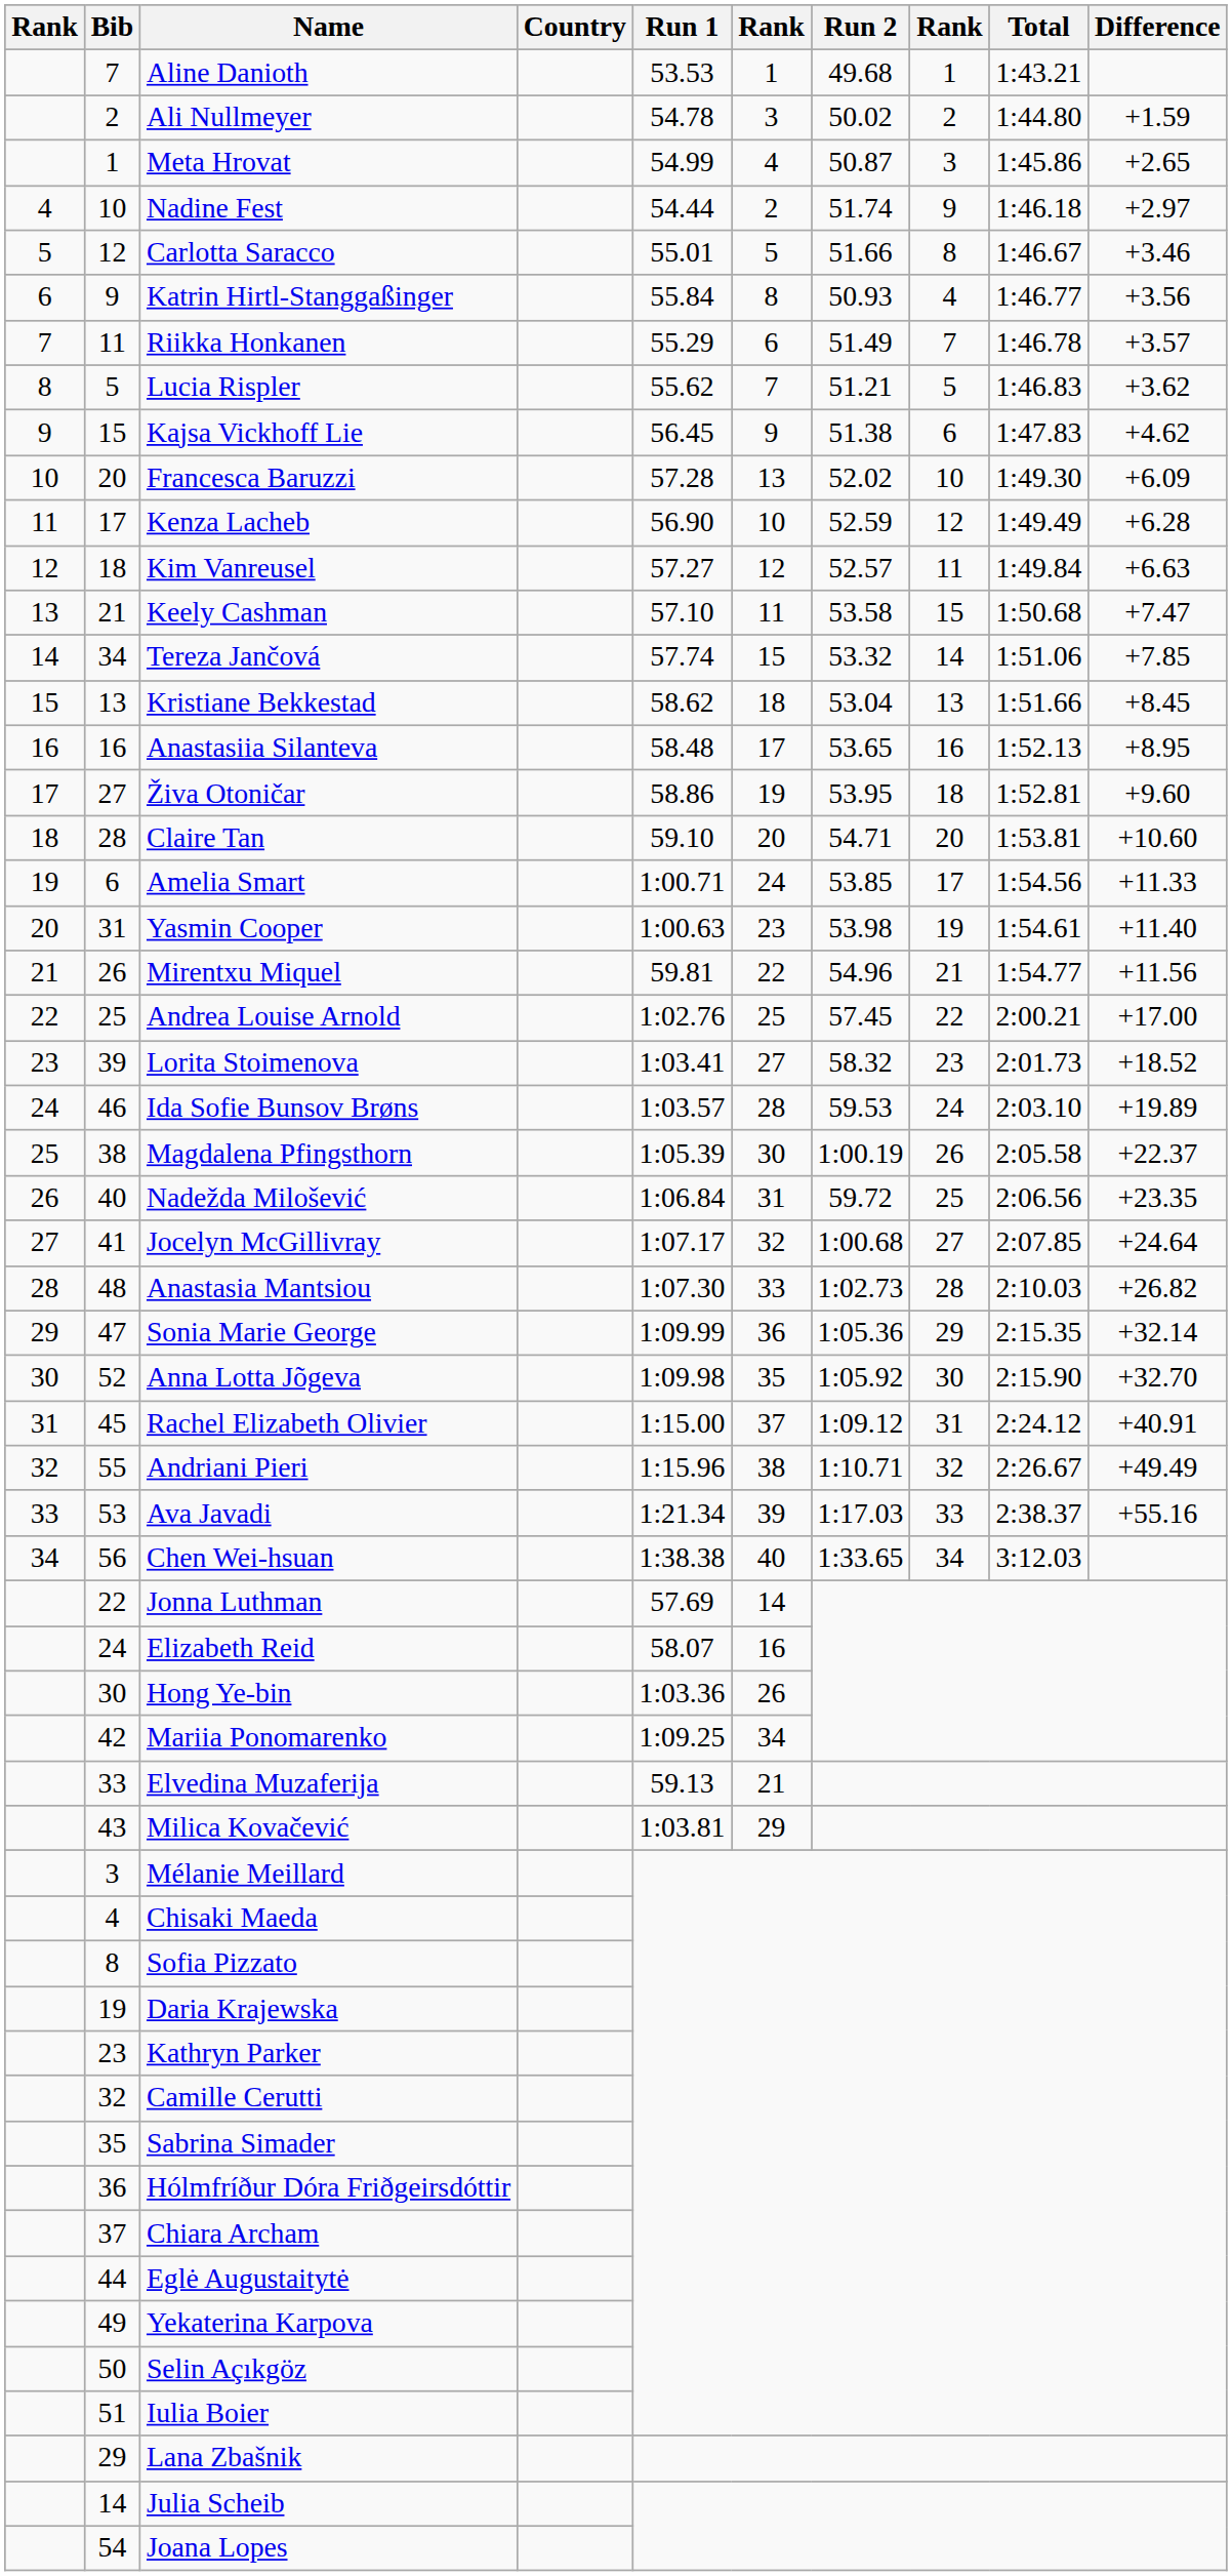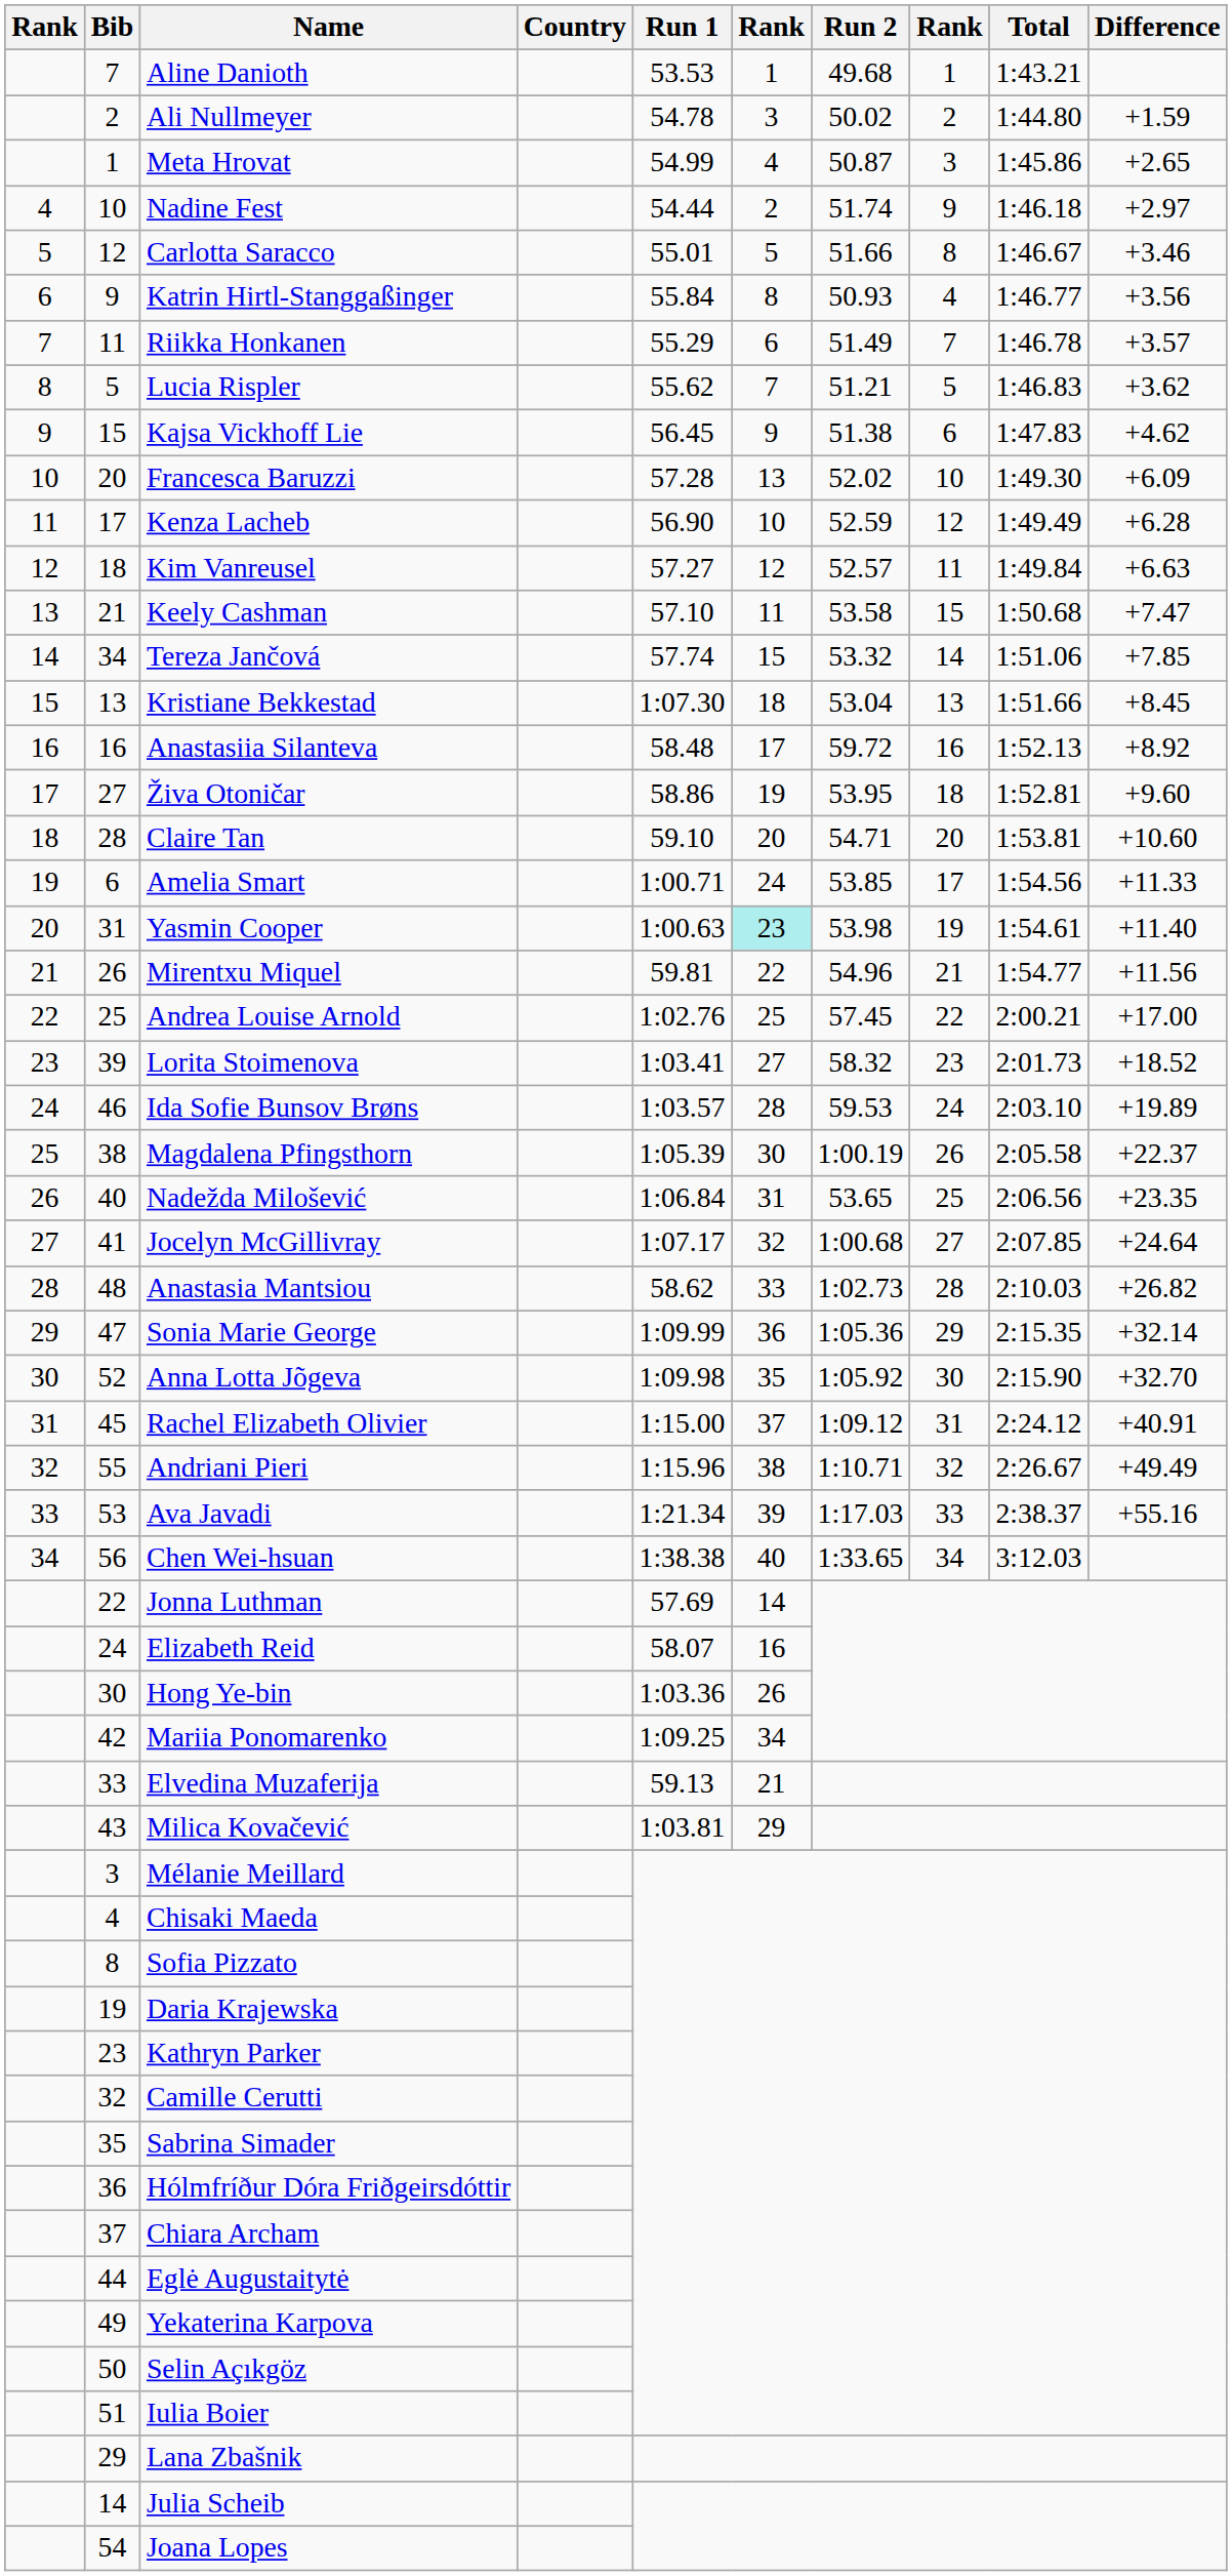Kristiane Bekkestad | Run 1: 58.62 -> 1:07.30
Anastasiia Silanteva | Run 2: 53.65 -> 59.72
Anastasiia Silanteva | Difference: +8.95 -> +8.92
Yasmin Cooper | column 6: no background -> paleturquoise background
Nadežda Milošević | Run 2: 59.72 -> 53.65
Anastasia Mantsiou | Run 1: 1:07.30 -> 58.62
